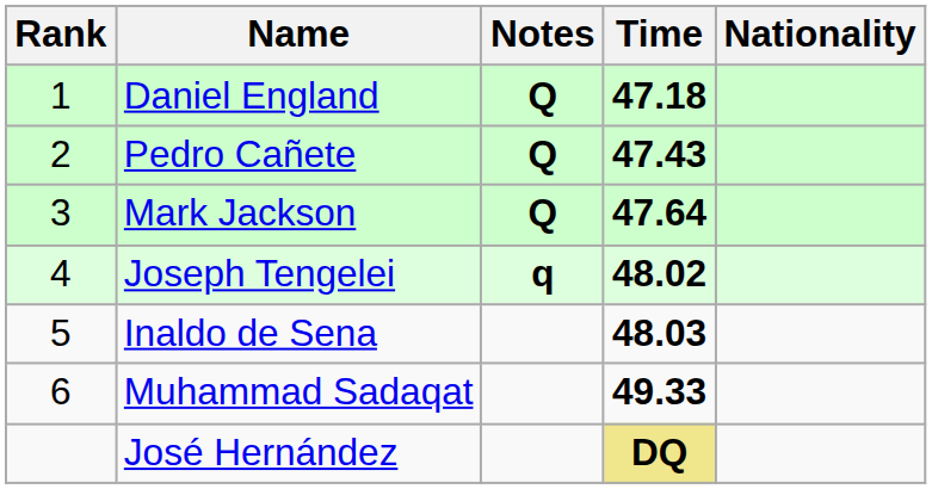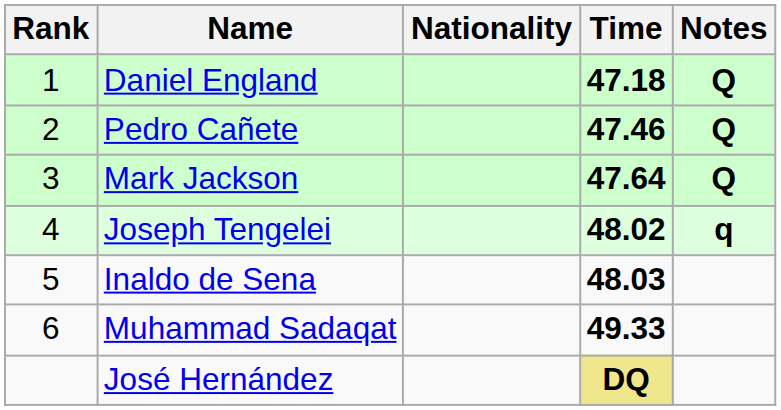columns swapped: Nationality <-> Notes
Pedro Cañete | Time: 47.43 -> 47.46
